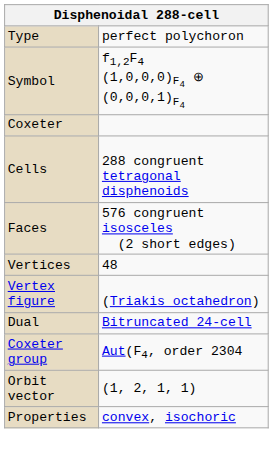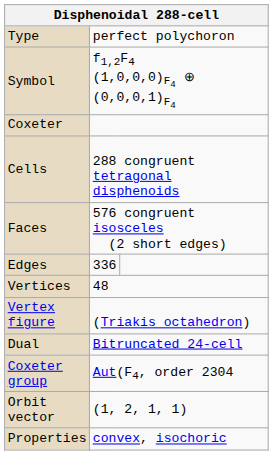+ row: Edges | 336
